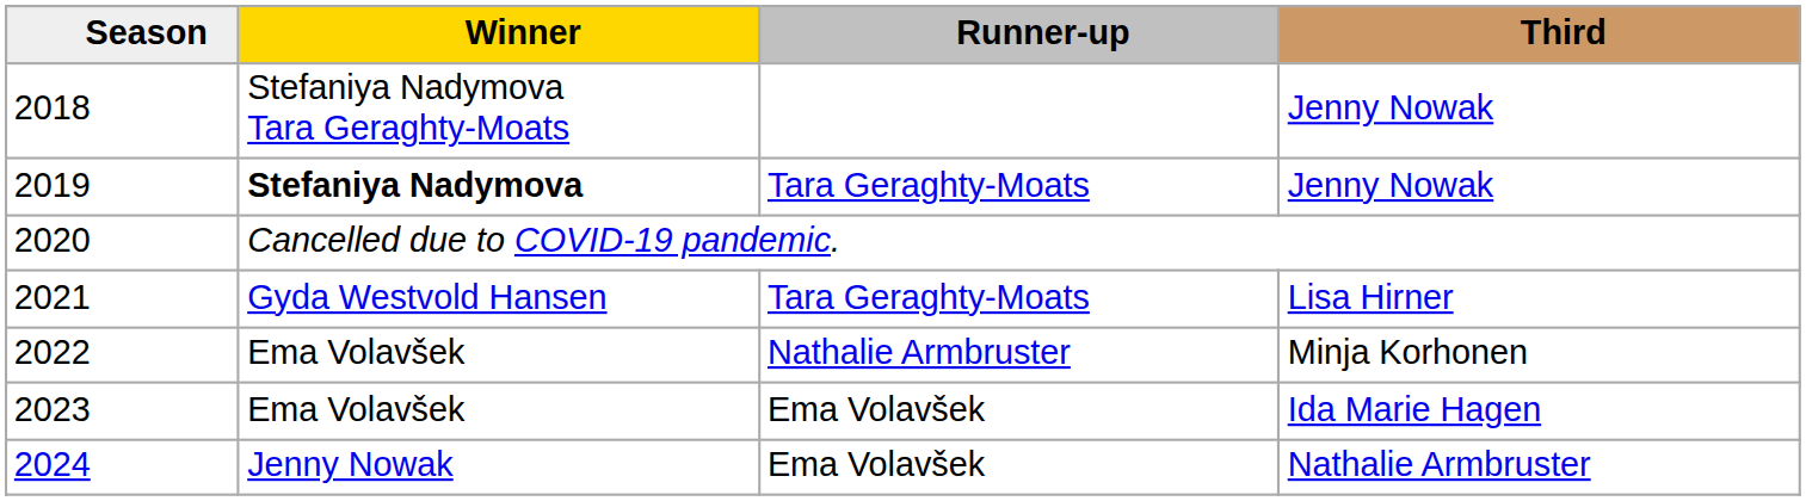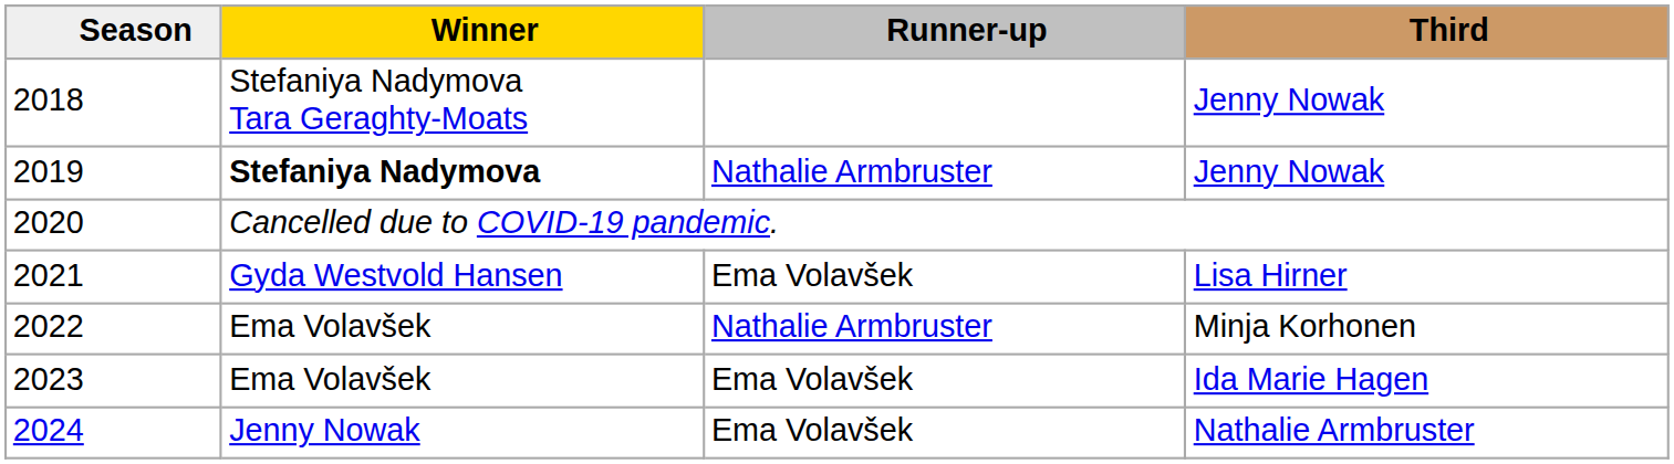2019 | Runner-up: Tara Geraghty-Moats -> Nathalie Armbruster
2021 | Runner-up: Tara Geraghty-Moats -> Ema Volavšek
